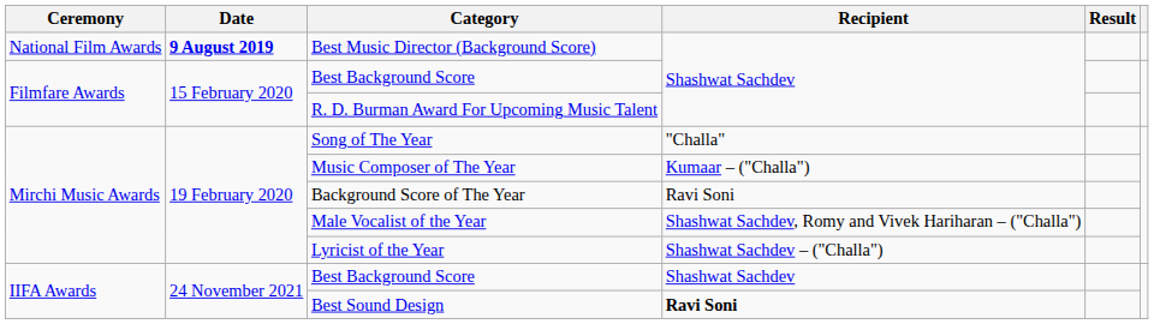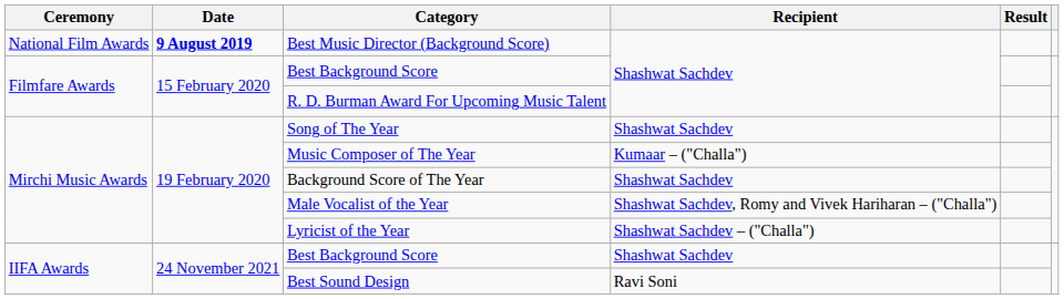Song of The Year | Recipient: "Challa" -> Shashwat Sachdev
Background Score of The Year | Recipient: Ravi Soni -> Shashwat Sachdev
Best Sound Design | Recipient: bold -> normal
